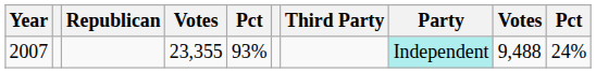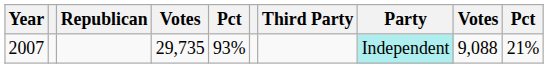2007 | column 4: 23,355 -> 29,735
2007 | column 9: 9,488 -> 9,088
2007 | column 10: 24% -> 21%
